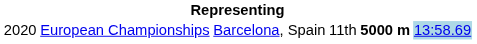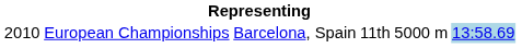European Championships | column 1: 2020 -> 2010
European Championships | column 5: bold -> normal
